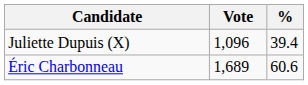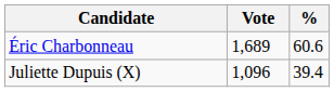rows swapped: Éric Charbonneau <-> Juliette Dupuis (X)
